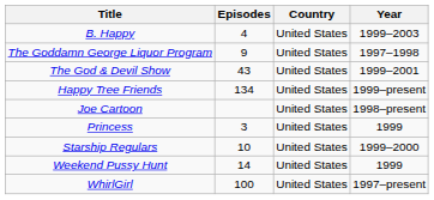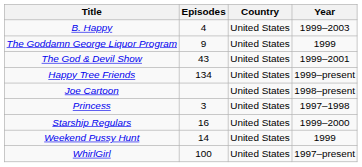The Goddamn George Liquor Program | Year: 1997–1998 -> 1999
Princess | Year: 1999 -> 1997–1998
Starship Regulars | Episodes: 10 -> 16
